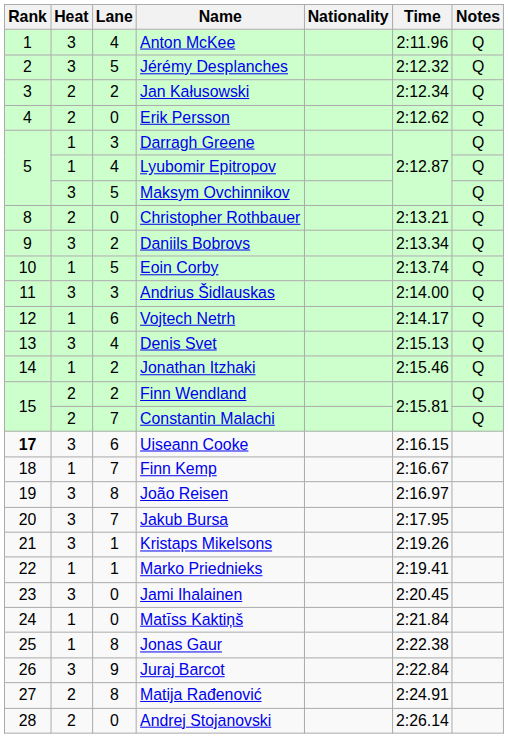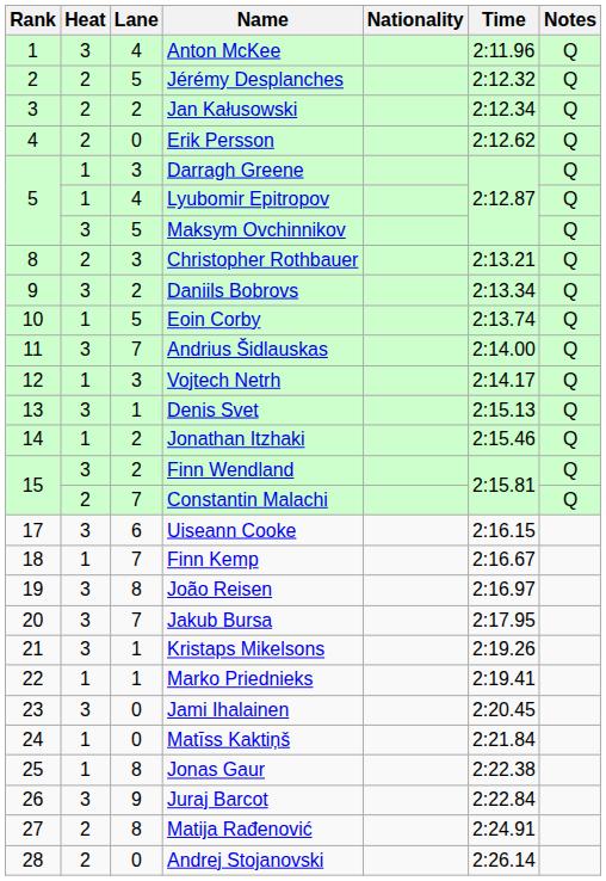Jérémy Desplanches | Heat: 3 -> 2
Christopher Rothbauer | Lane: 0 -> 3
Andrius Šidlauskas | Lane: 3 -> 7
Vojtech Netrh | Lane: 6 -> 3
Denis Svet | Lane: 4 -> 1
Finn Wendland | Heat: 2 -> 3
Uiseann Cooke | Rank: bold -> normal
